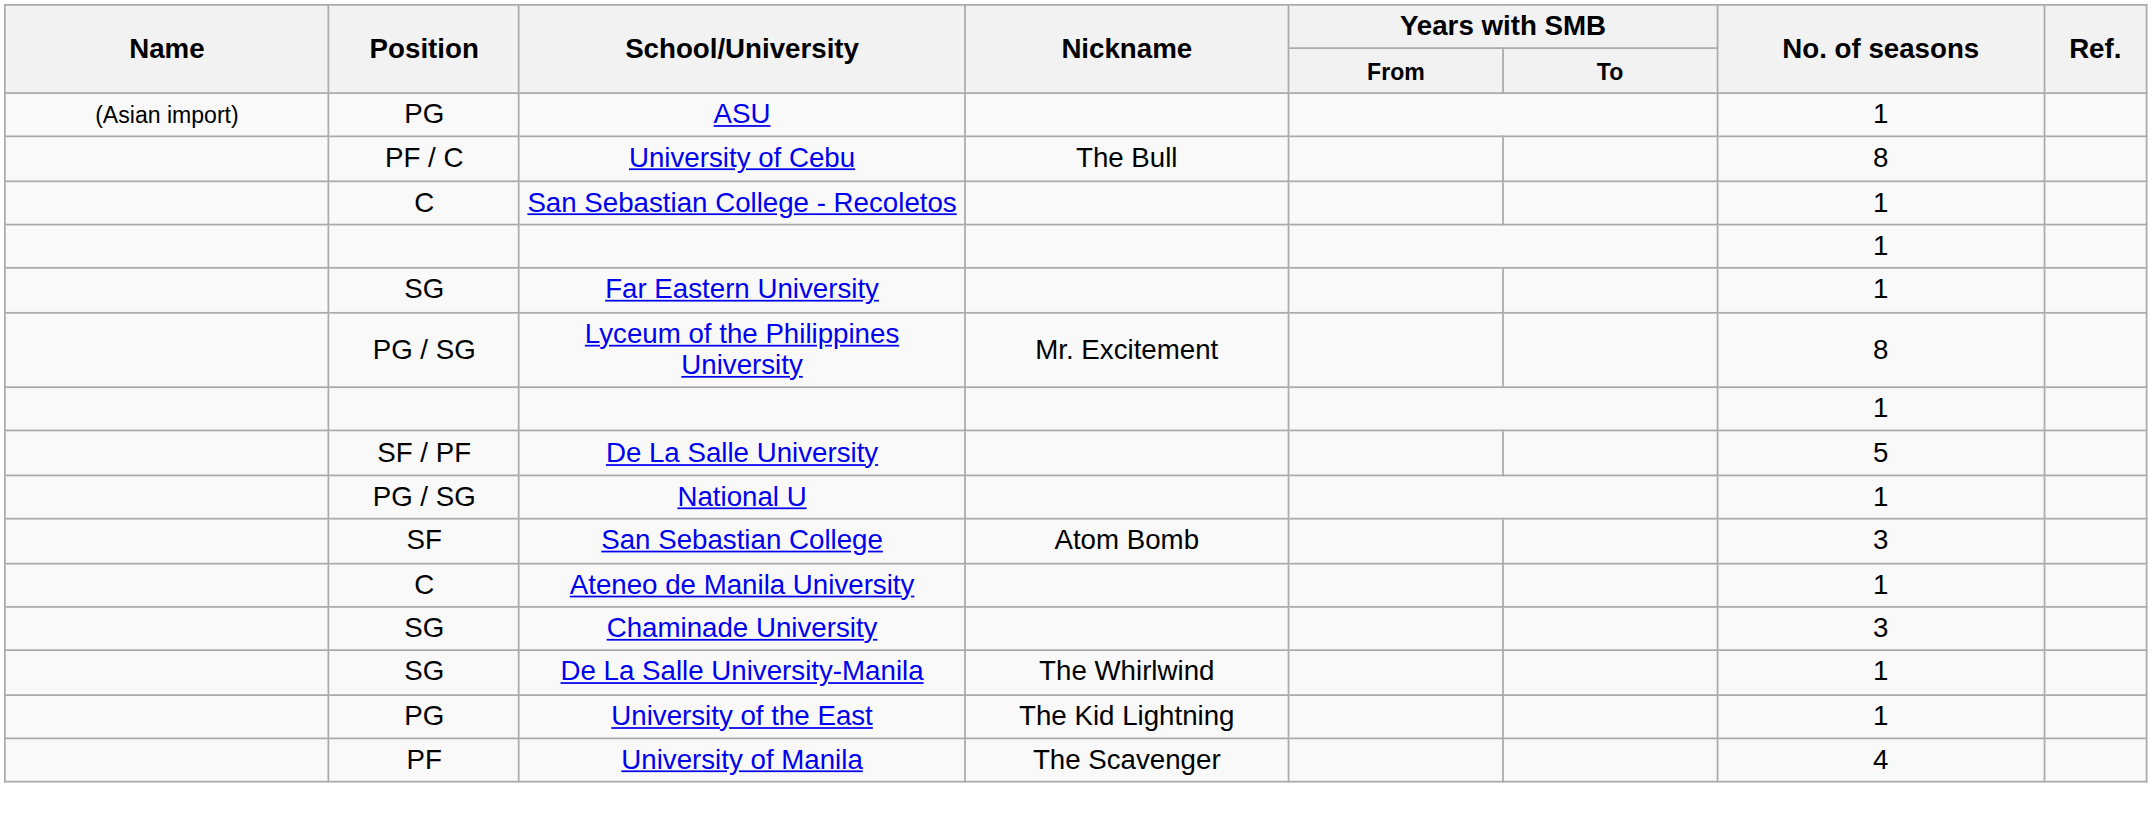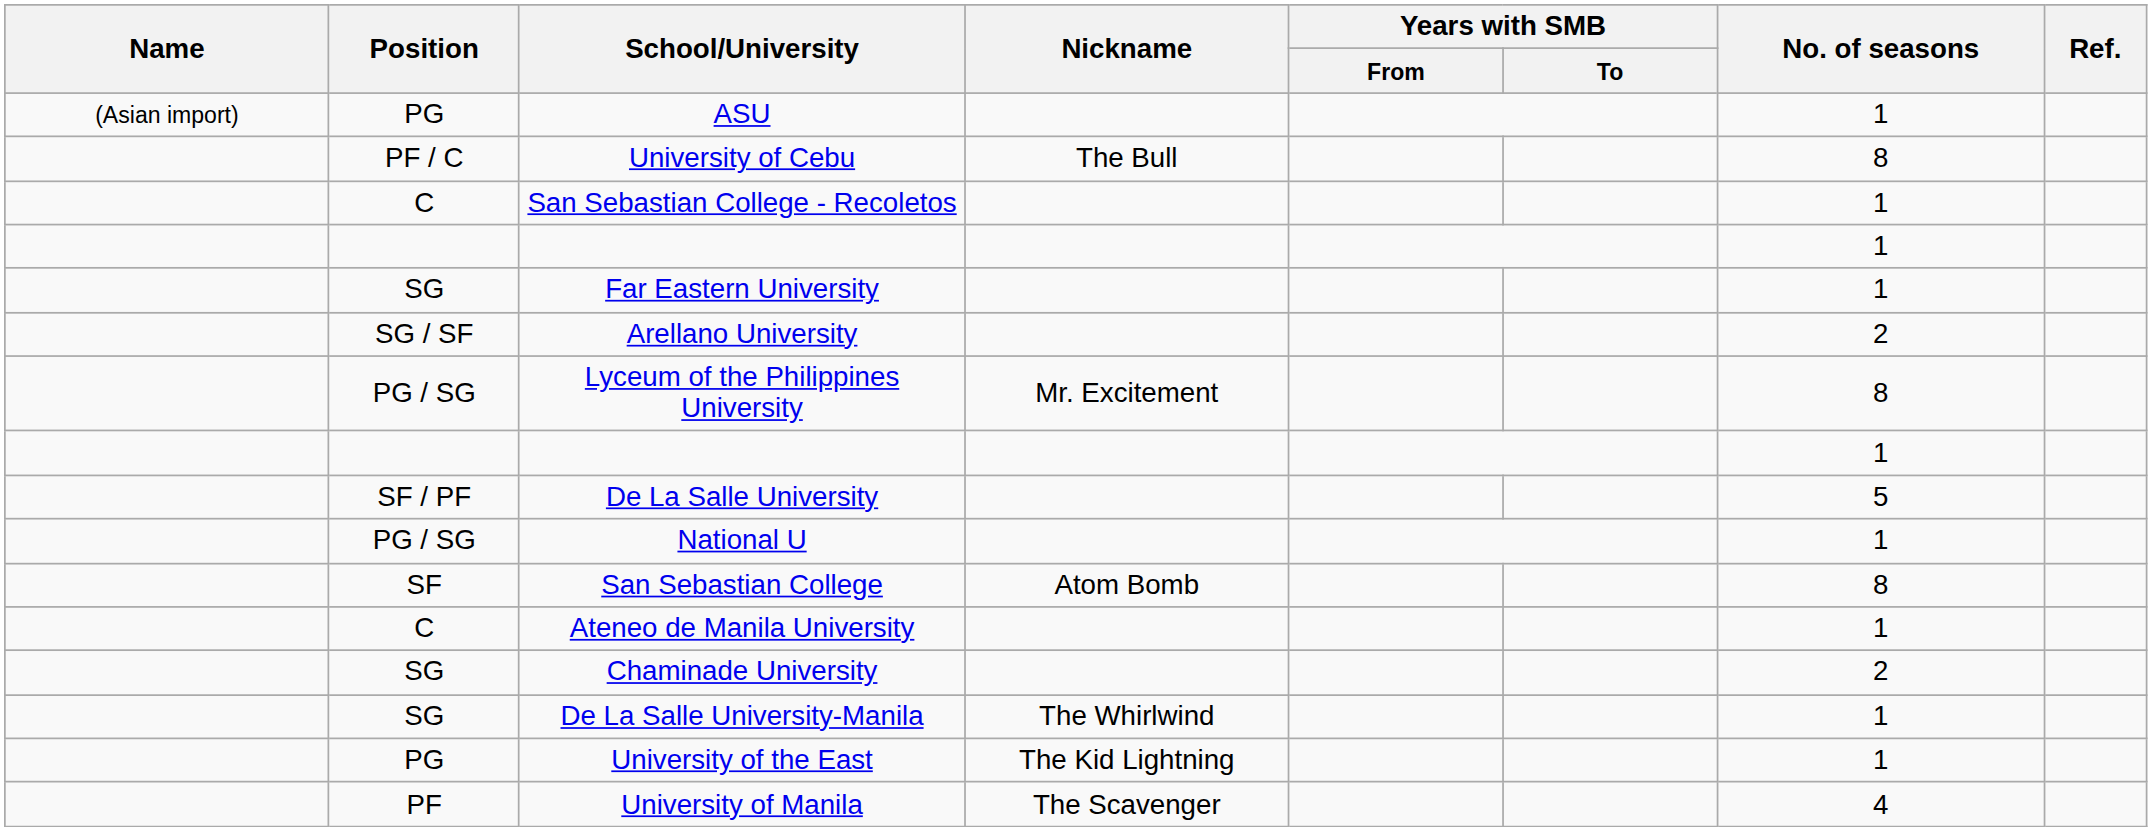+ row: SG / SF | Arellano University | 2
San Sebastian College | No. of seasons: 3 -> 8
Chaminade University | No. of seasons: 3 -> 2
